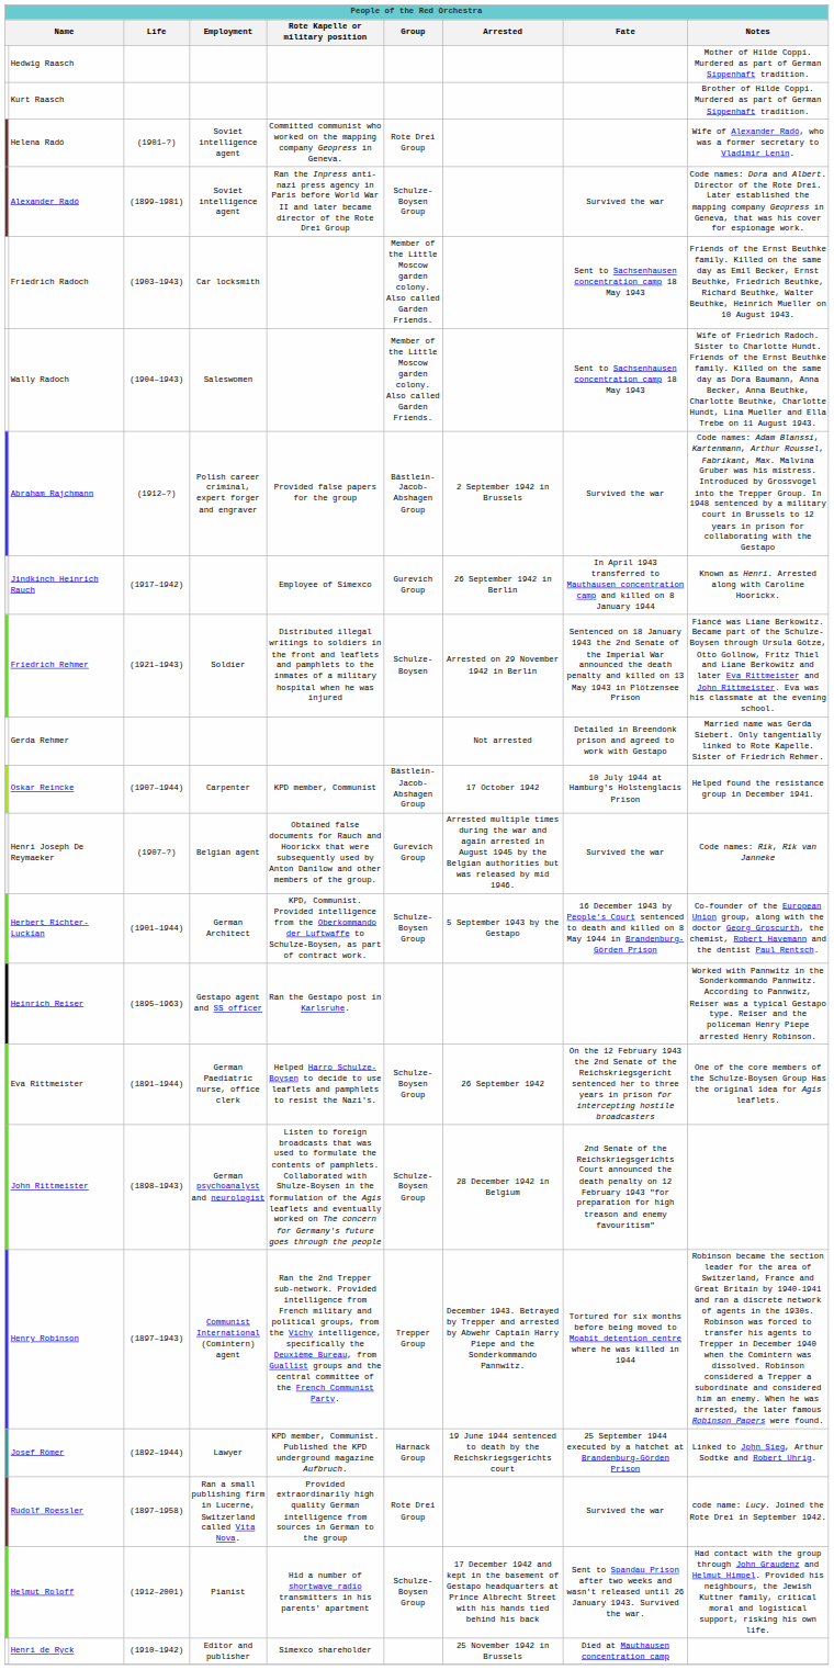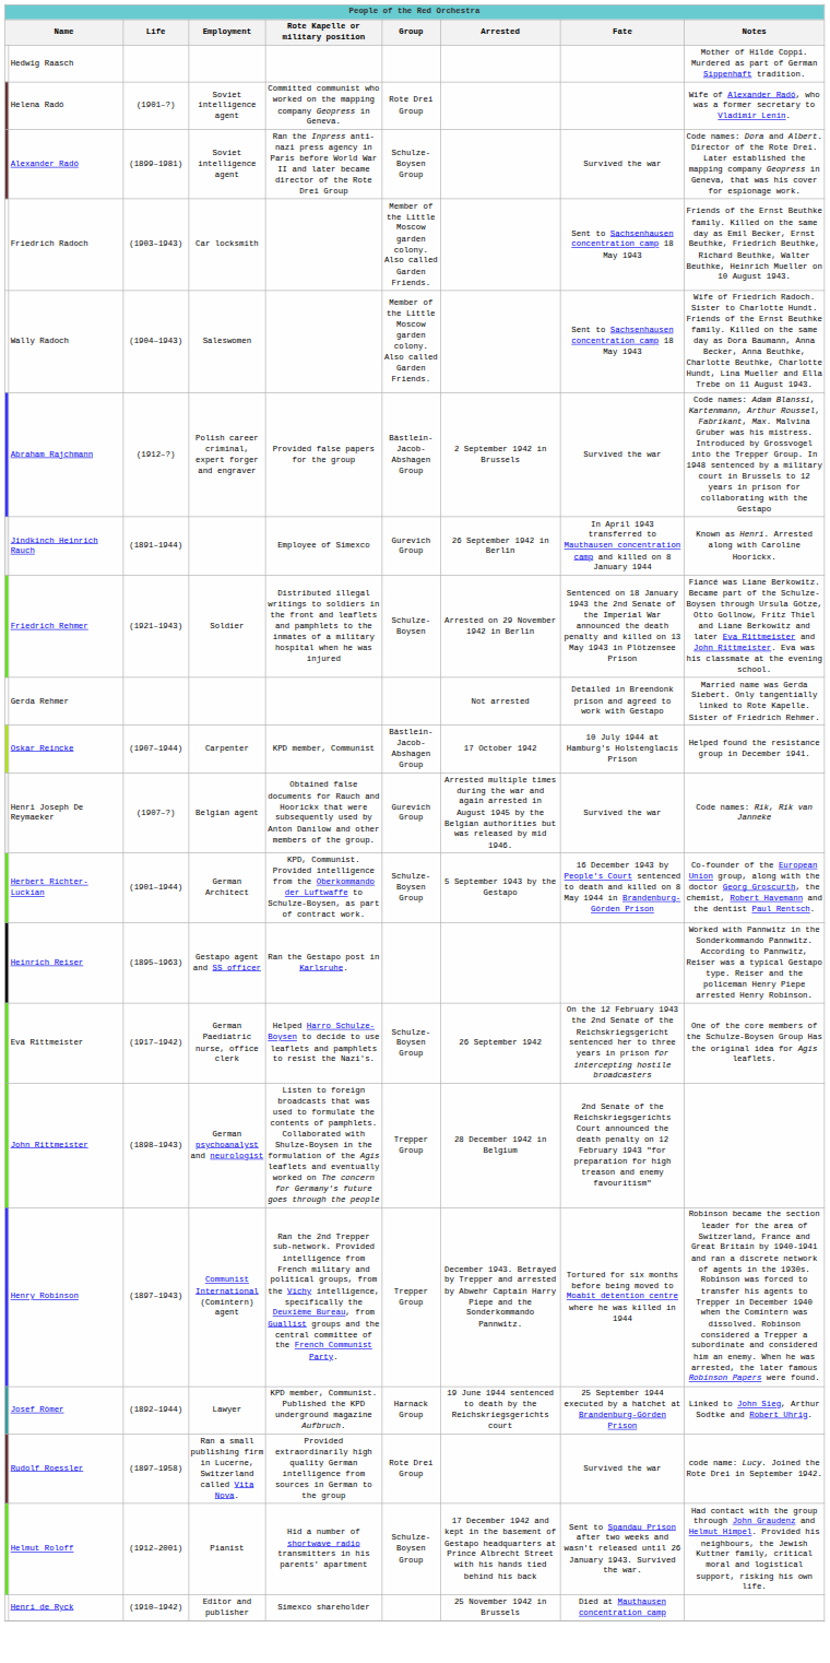- row: Kurt Raasch | Brother of Hilde Coppi. Murdered as part of German Sippenhaft tradition.
Jindkinch Heinrich Rauch | Life: (1917–1942) -> (1891–1944)
Eva Rittmeister | Life: (1891–1944) -> (1917–1942)
John Rittmeister | Group: Schulze-Boysen Group -> Trepper Group
